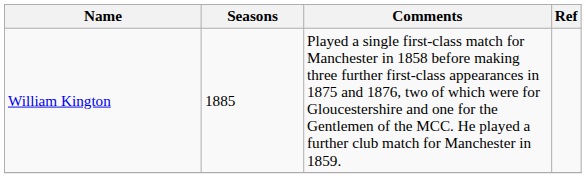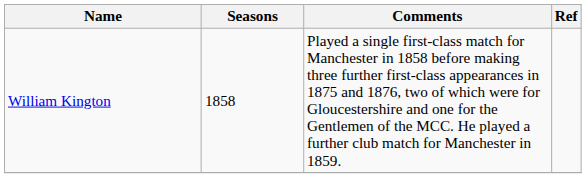William Kington | Seasons: 1885 -> 1858
